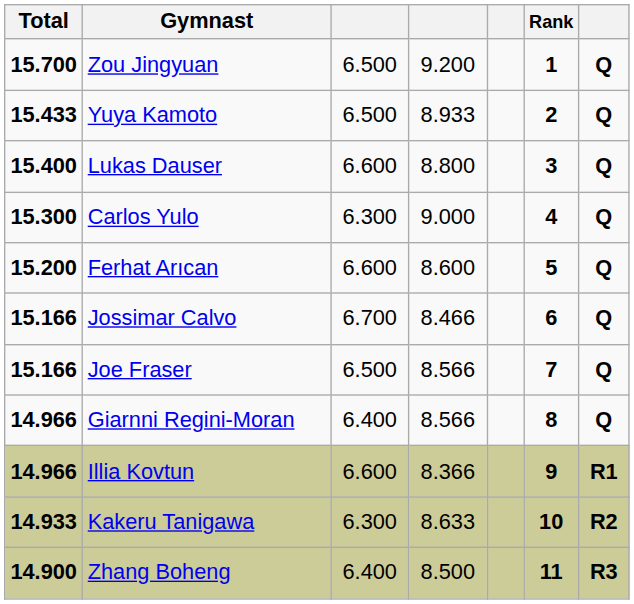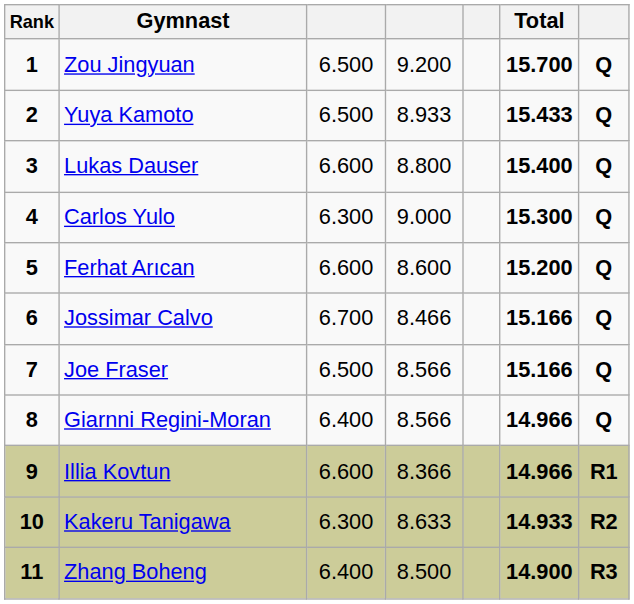columns swapped: Rank <-> Total
